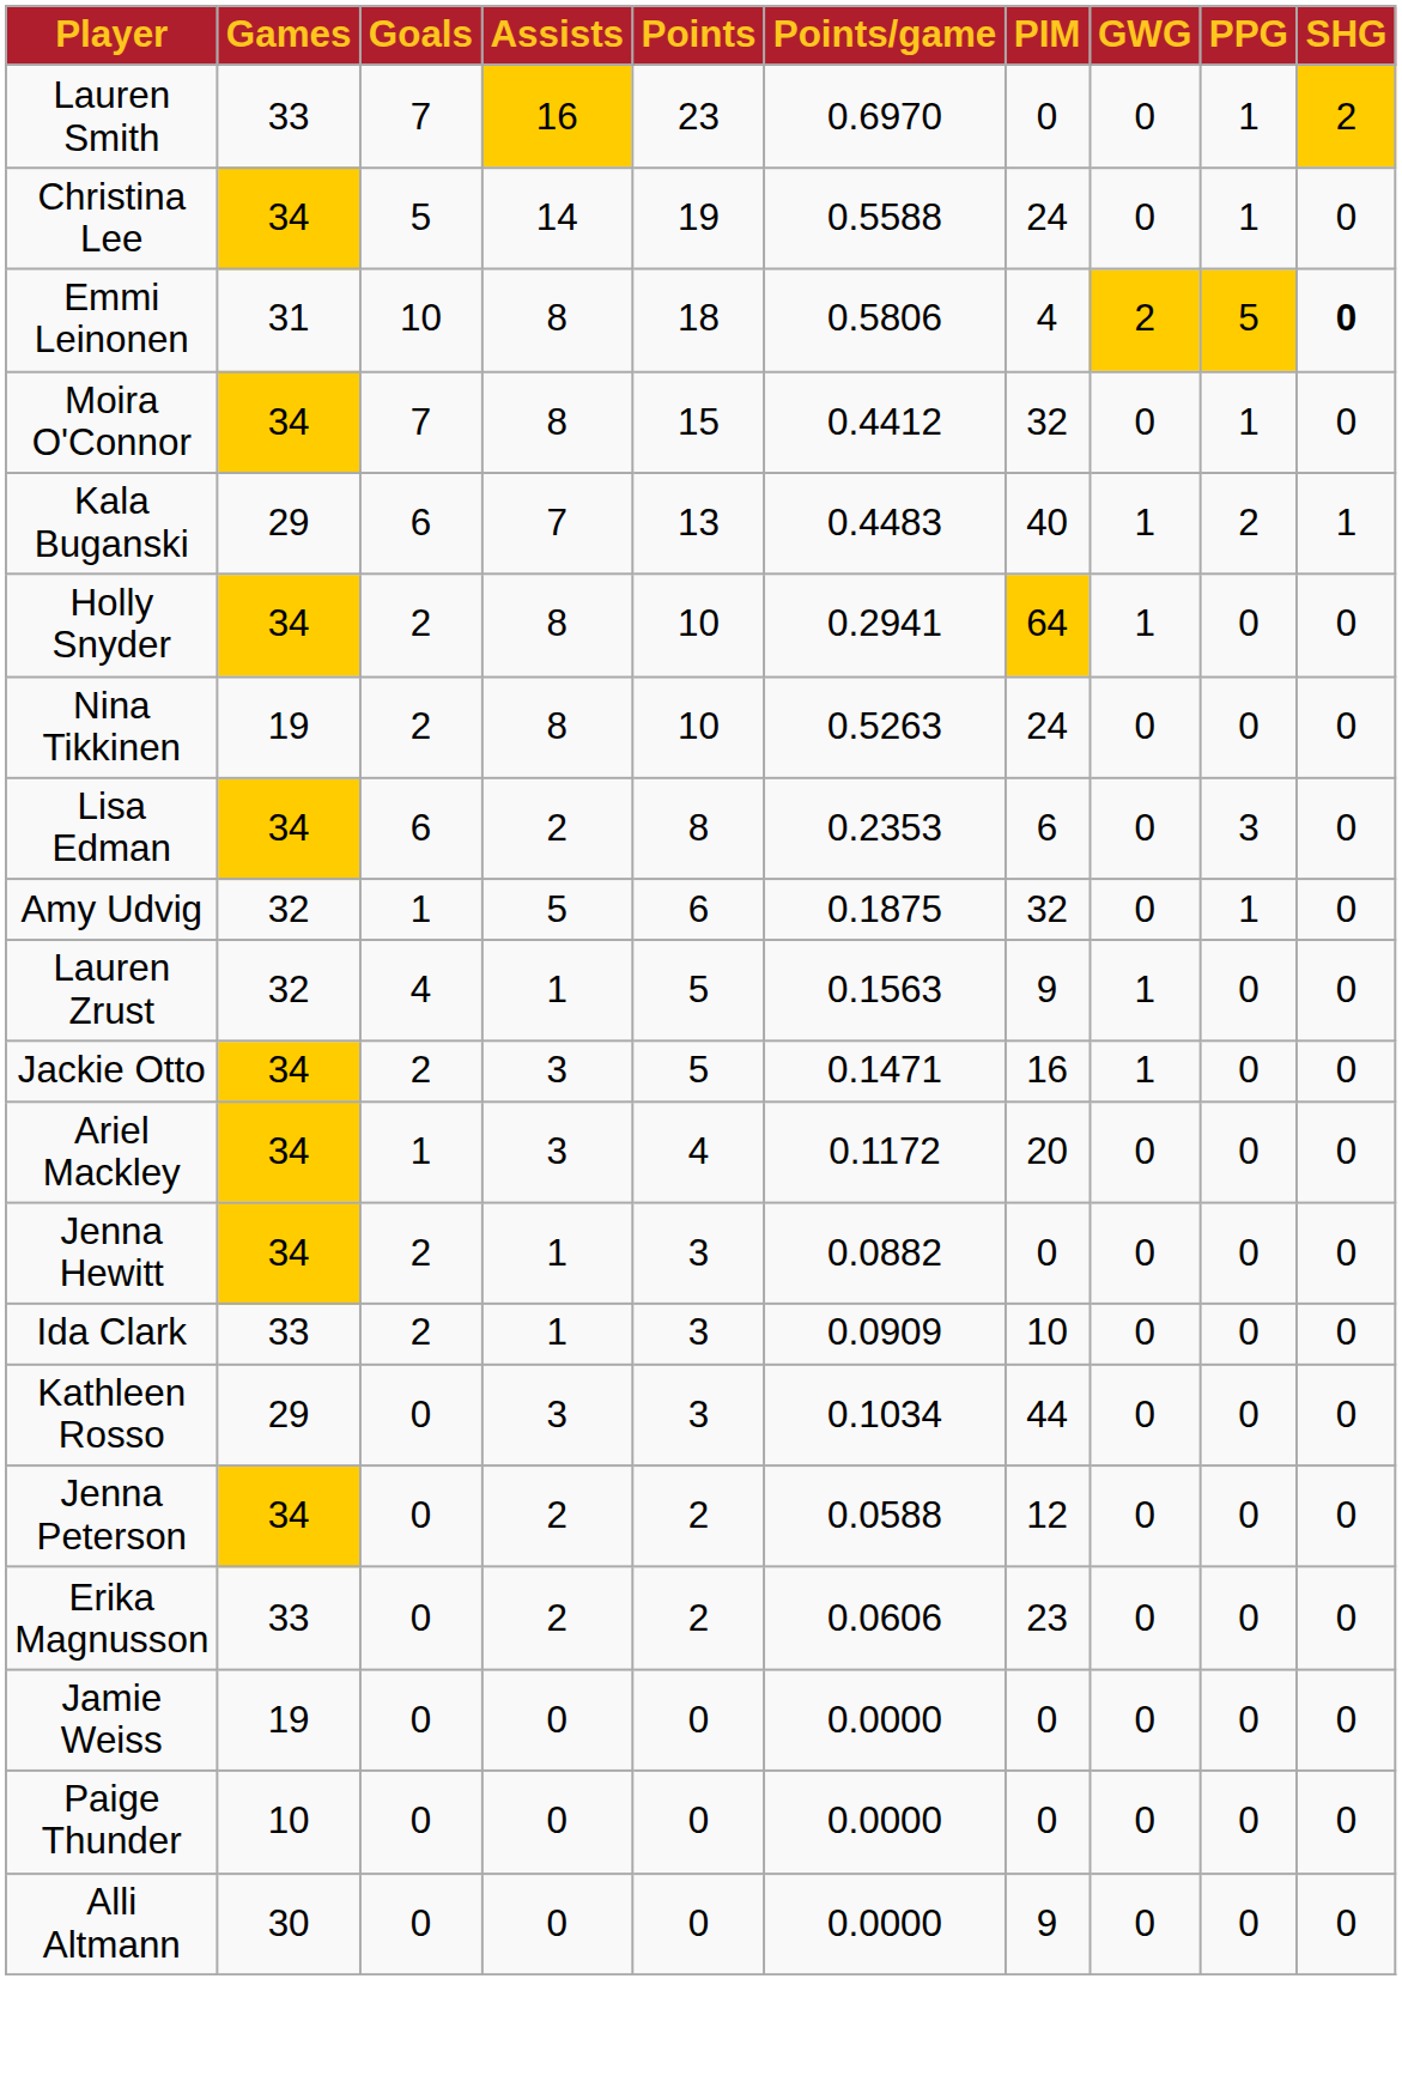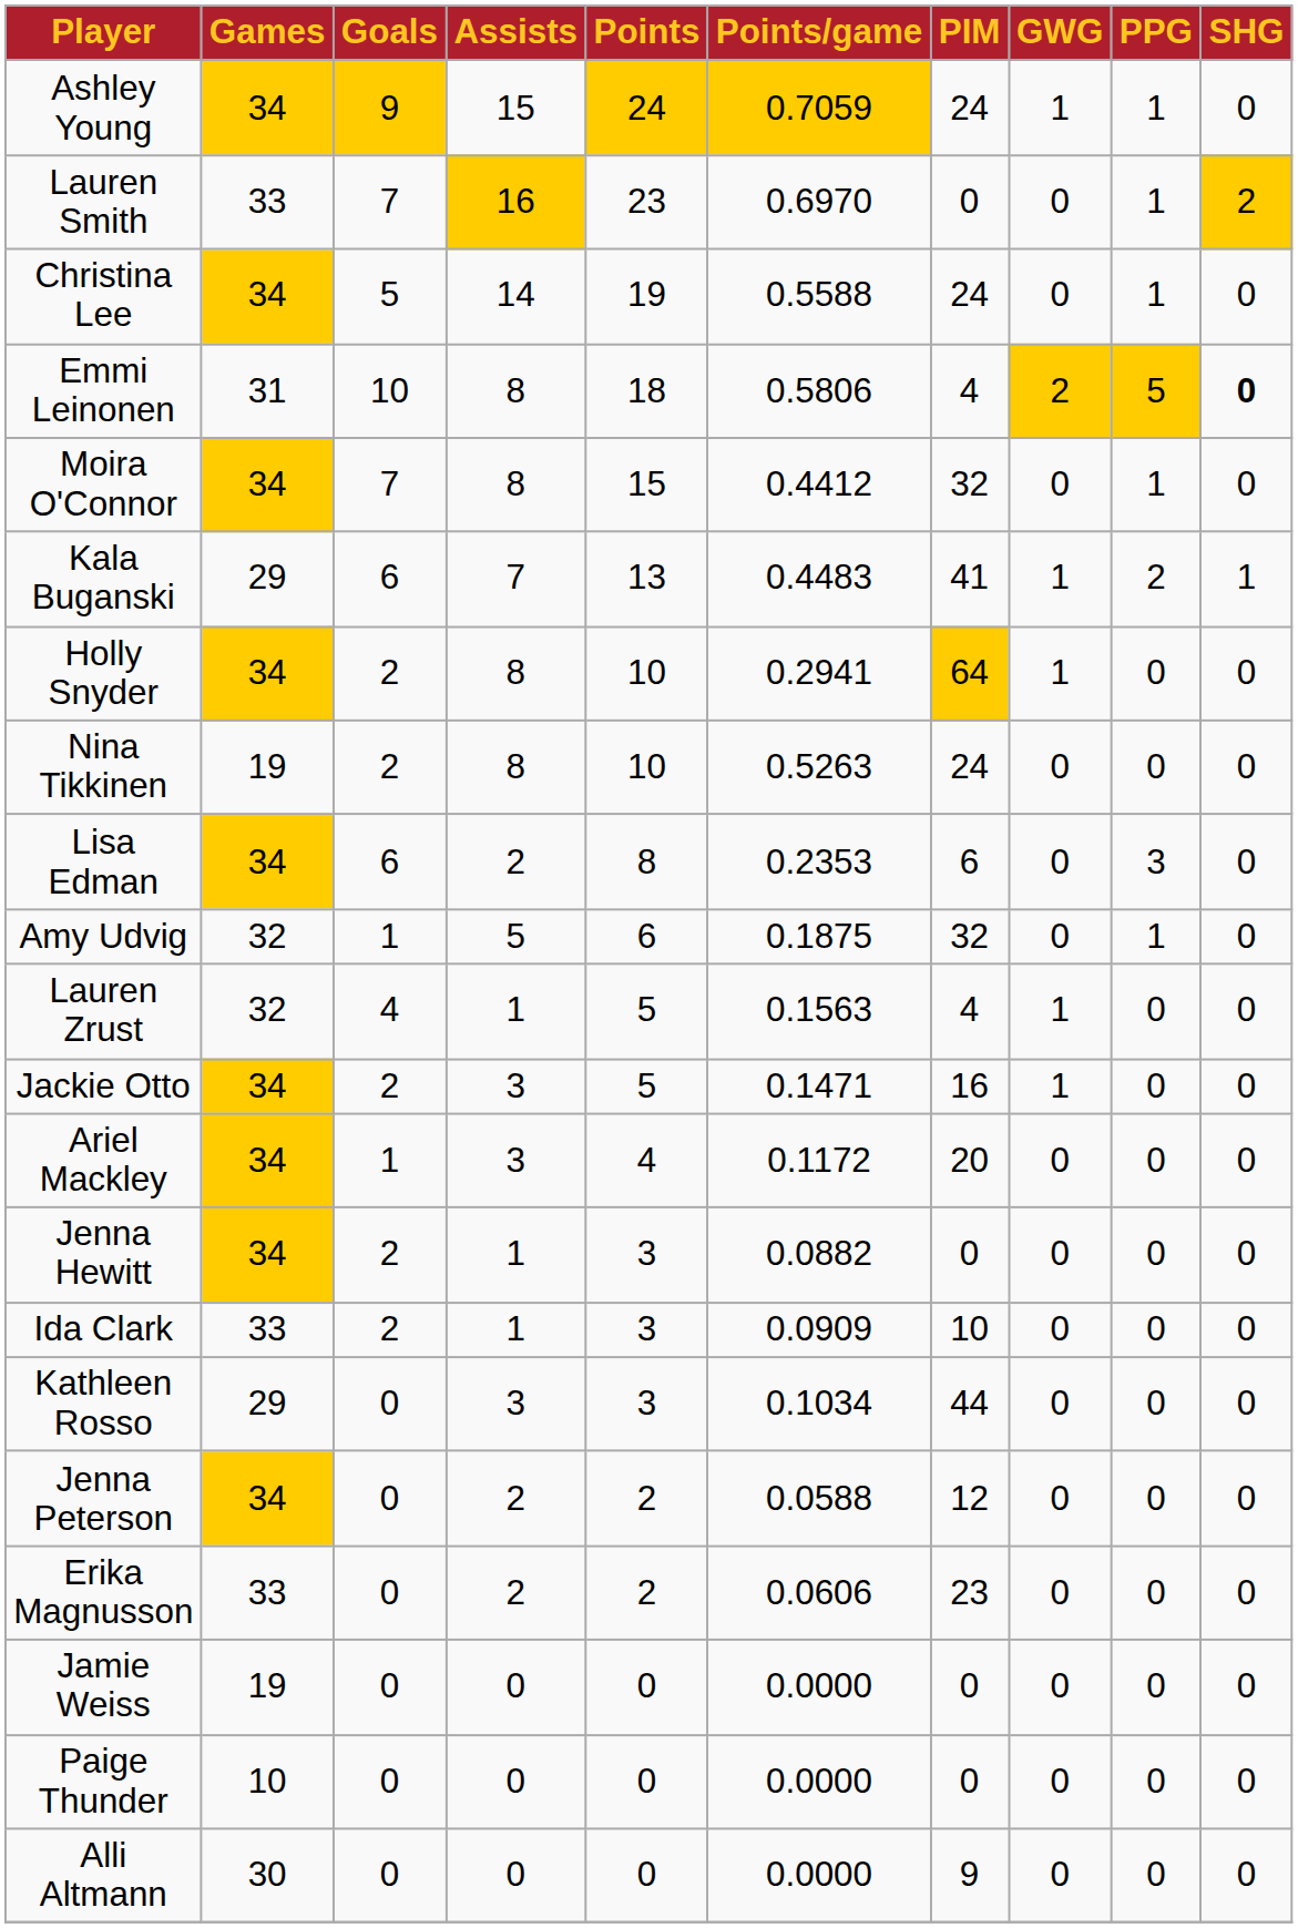+ row: Ashley Young | 34 | 9 | 15 | 24 | 0.7059 | 24 | 1 | 1 | 0
Kala Buganski | PIM: 40 -> 41
Lauren Zrust | PIM: 9 -> 4
